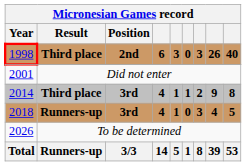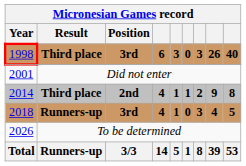1998 | Position: 2nd -> 3rd
2014 | Position: 3rd -> 2nd
